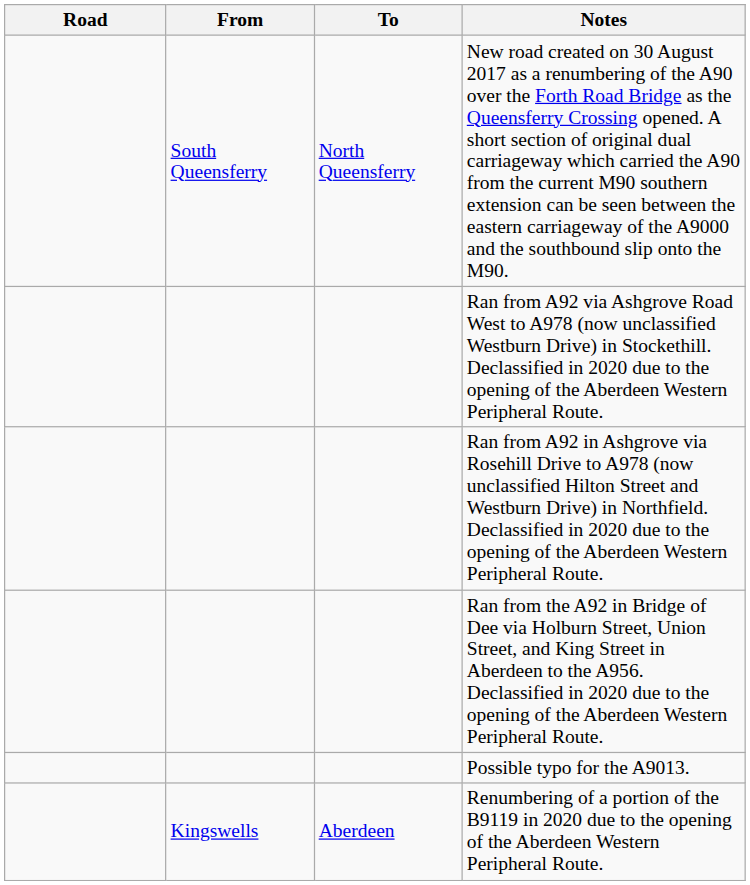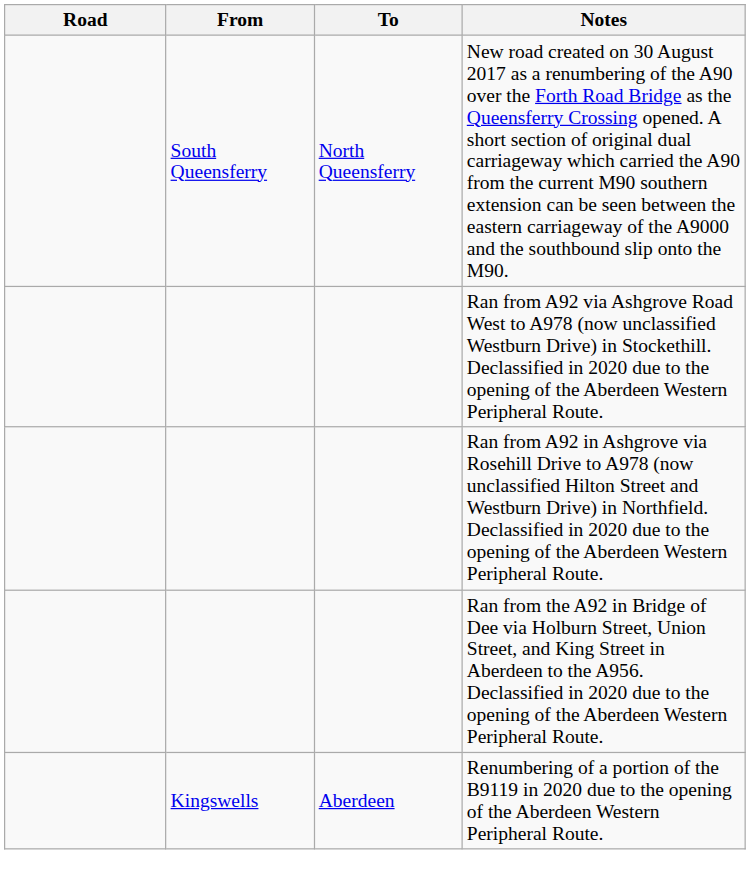- row: Possible typo for the A9013.
